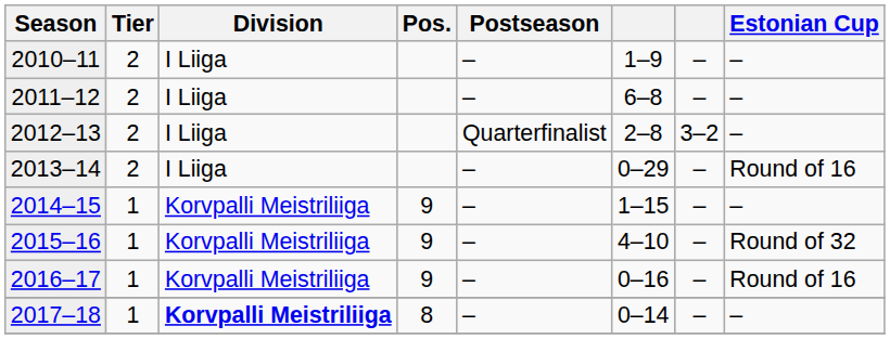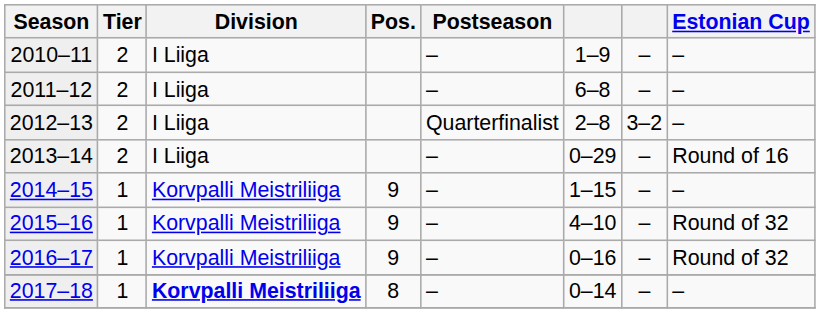2016–17 | Estonian Cup: Round of 16 -> Round of 32
